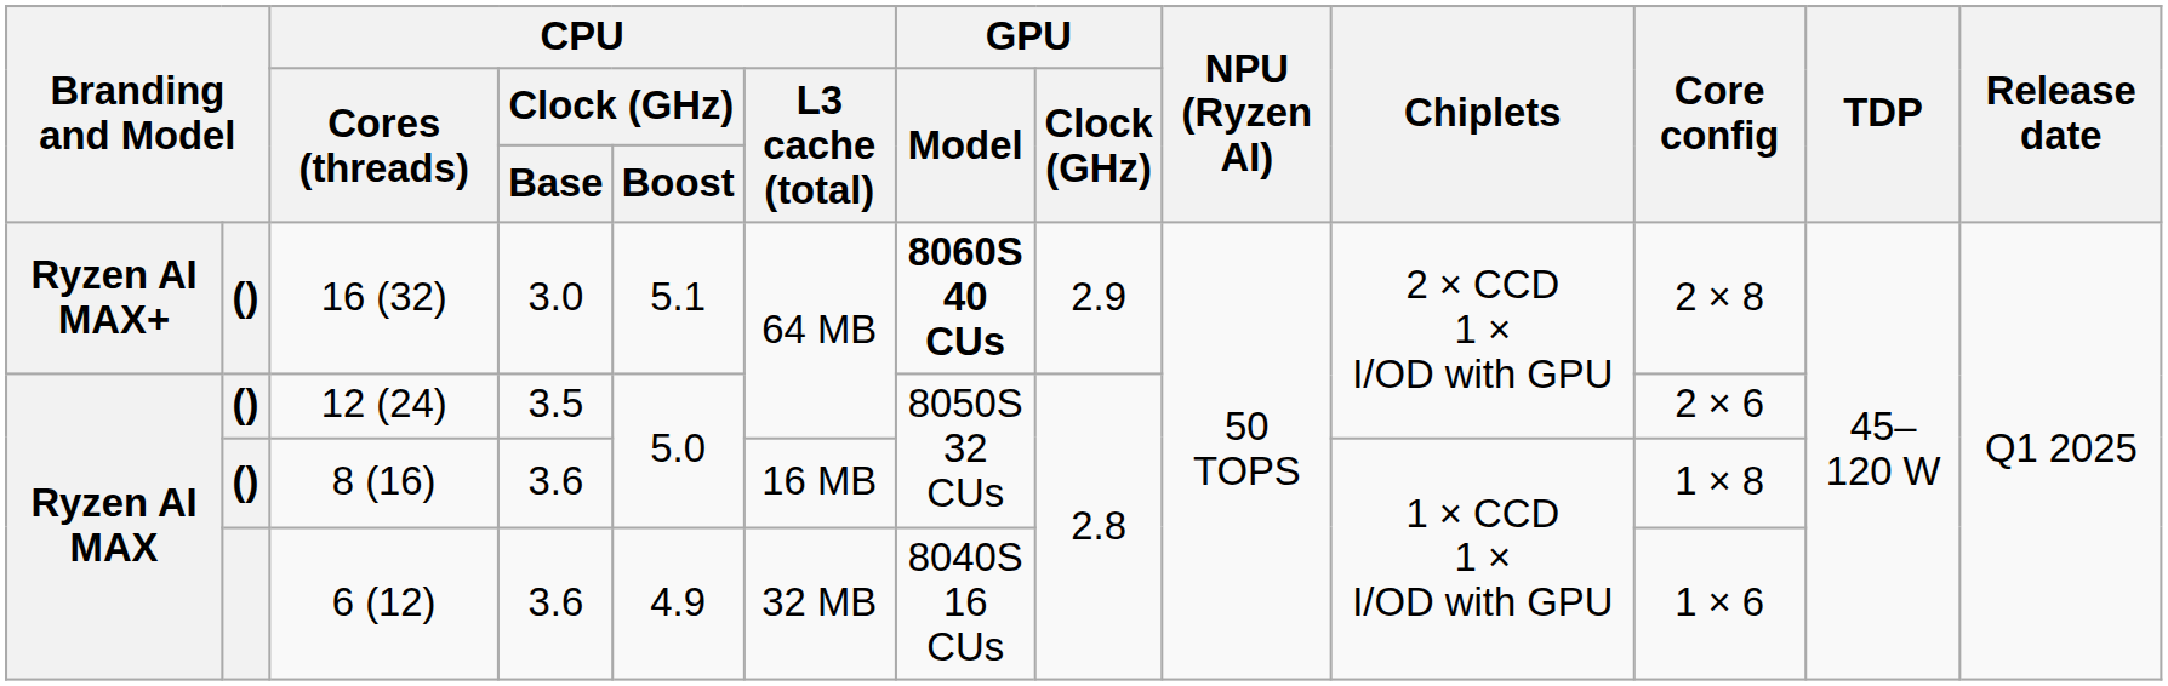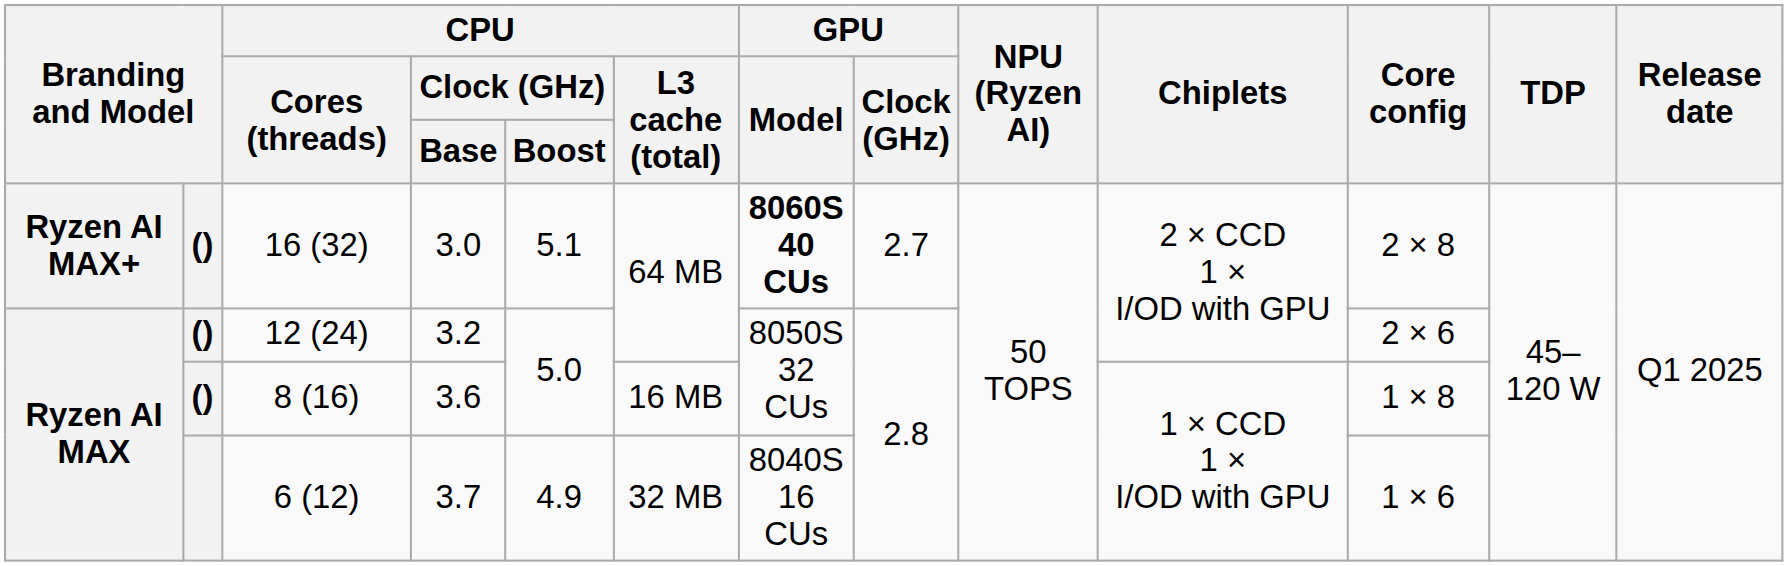16 (32) | GPU / Clock (GHz): 2.9 -> 2.7
12 (24) | CPU / Clock (GHz) / Base: 3.5 -> 3.2
6 (12) | CPU / Clock (GHz) / Base: 3.6 -> 3.7
